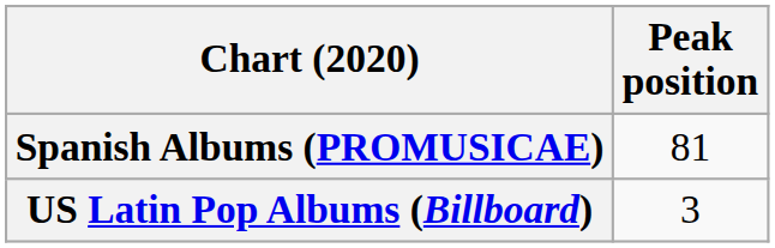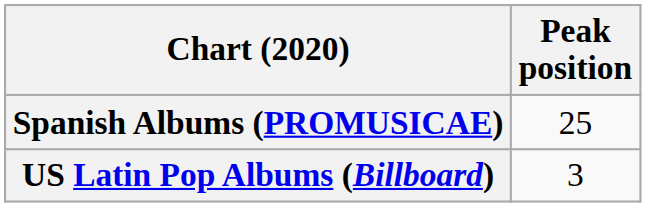Spanish Albums (PROMUSICAE) | Peak position: 81 -> 25
